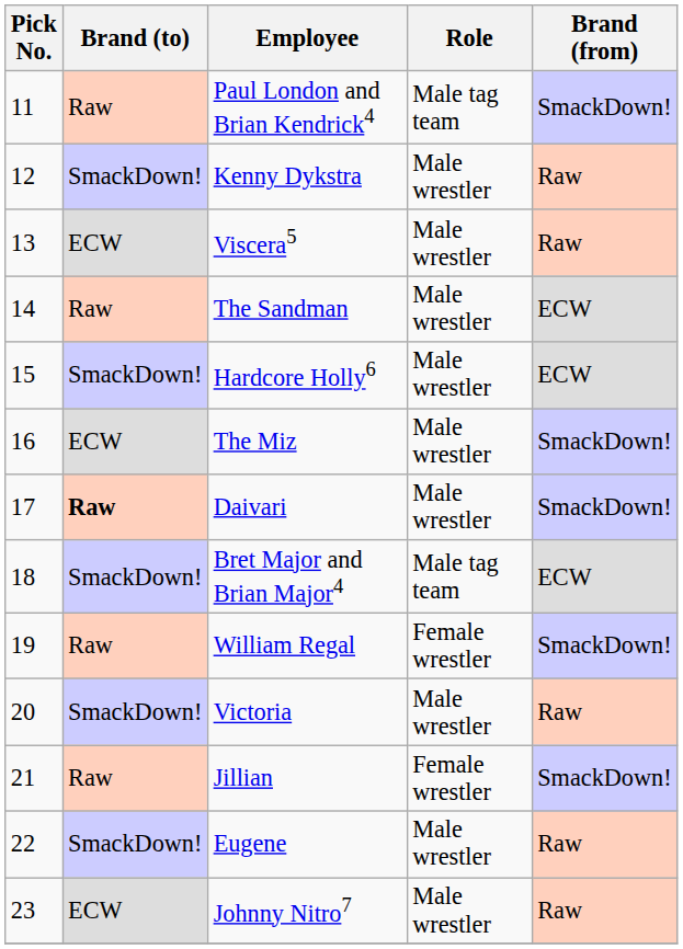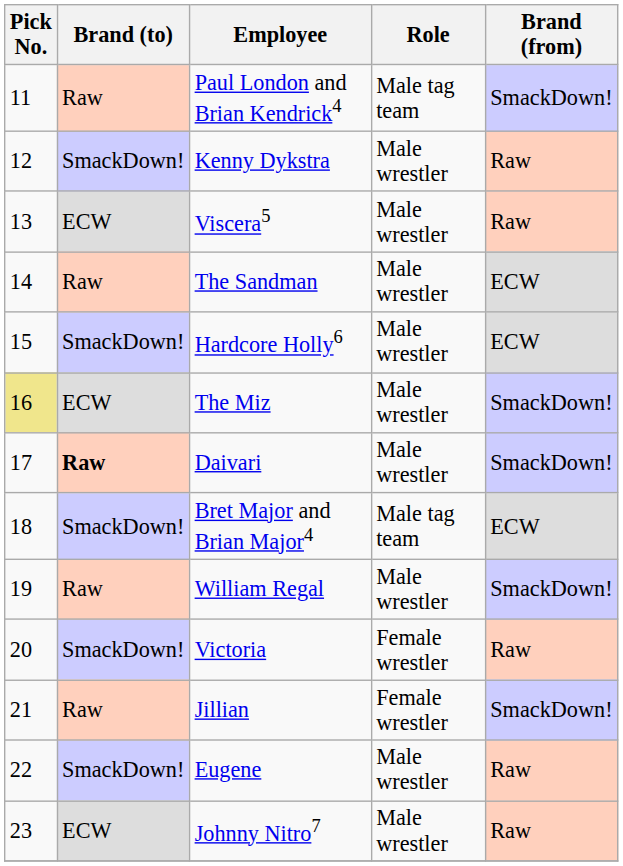The Miz | Pick No.: no background -> khaki background
William Regal | Role: Female wrestler -> Male wrestler
Victoria | Role: Male wrestler -> Female wrestler
